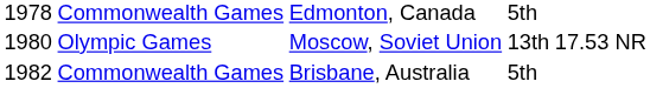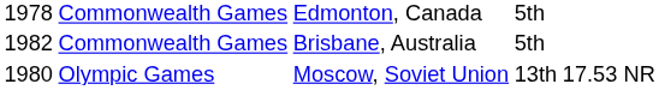rows swapped: Olympic Games <-> Commonwealth Games / Brisbane, Australia
